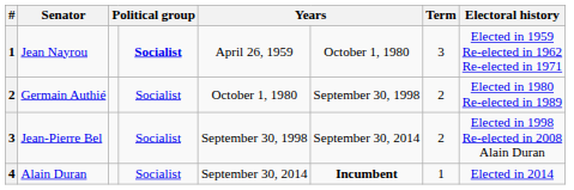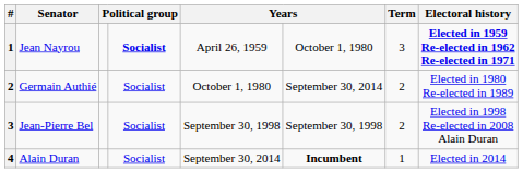Jean Nayrou | Electoral history: normal -> bold
Germain Authié | column 6: September 30, 1998 -> September 30, 2014
Jean-Pierre Bel | column 6: September 30, 2014 -> September 30, 1998
